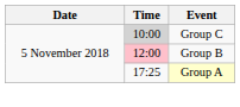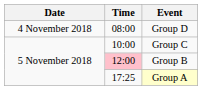+ row: 4 November 2018 | 08:00 | Group D
Group C | Time: lightgrey background -> no background
